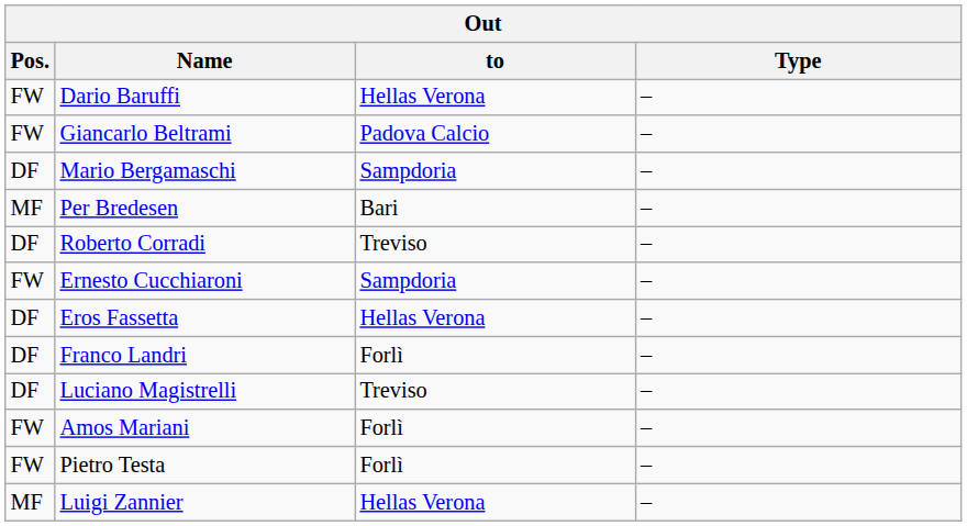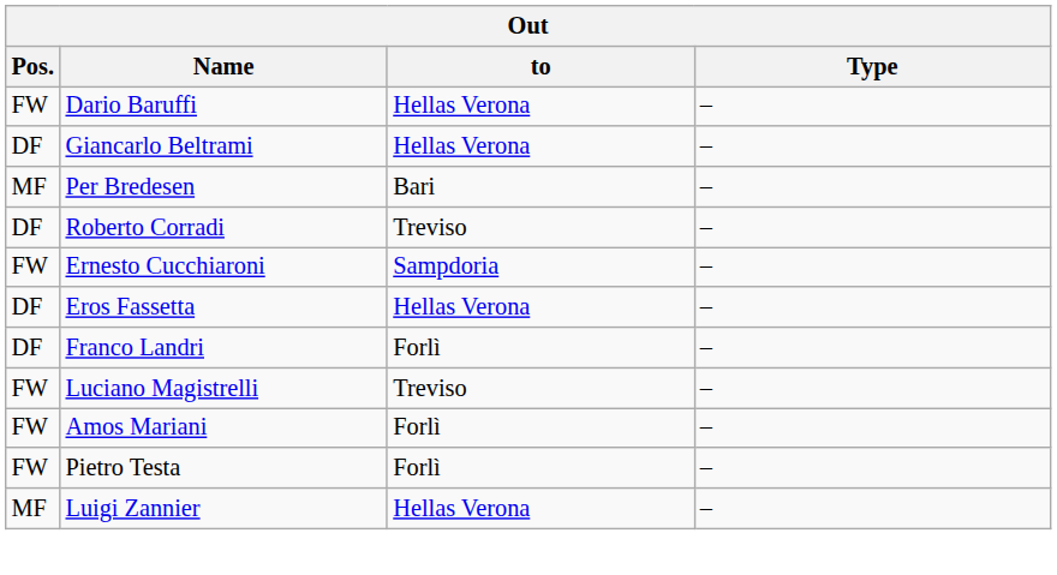Giancarlo Beltrami | Pos.: FW -> DF
Giancarlo Beltrami | to: Padova Calcio -> Hellas Verona
- row: DF | Mario Bergamaschi | Sampdoria | –
Luciano Magistrelli | Pos.: DF -> FW
